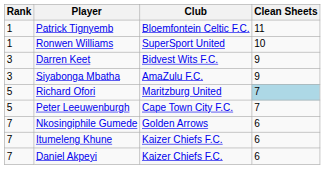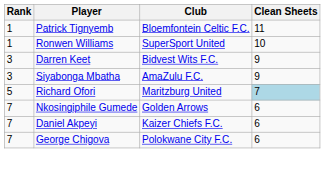- row: 5 | Peter Leeuwenburgh | Cape Town City F.C. | 7
- row: 7 | Itumeleng Khune | Kaizer Chiefs F.C. | 6
+ row: 7 | George Chigova | Polokwane City F.C. | 6
